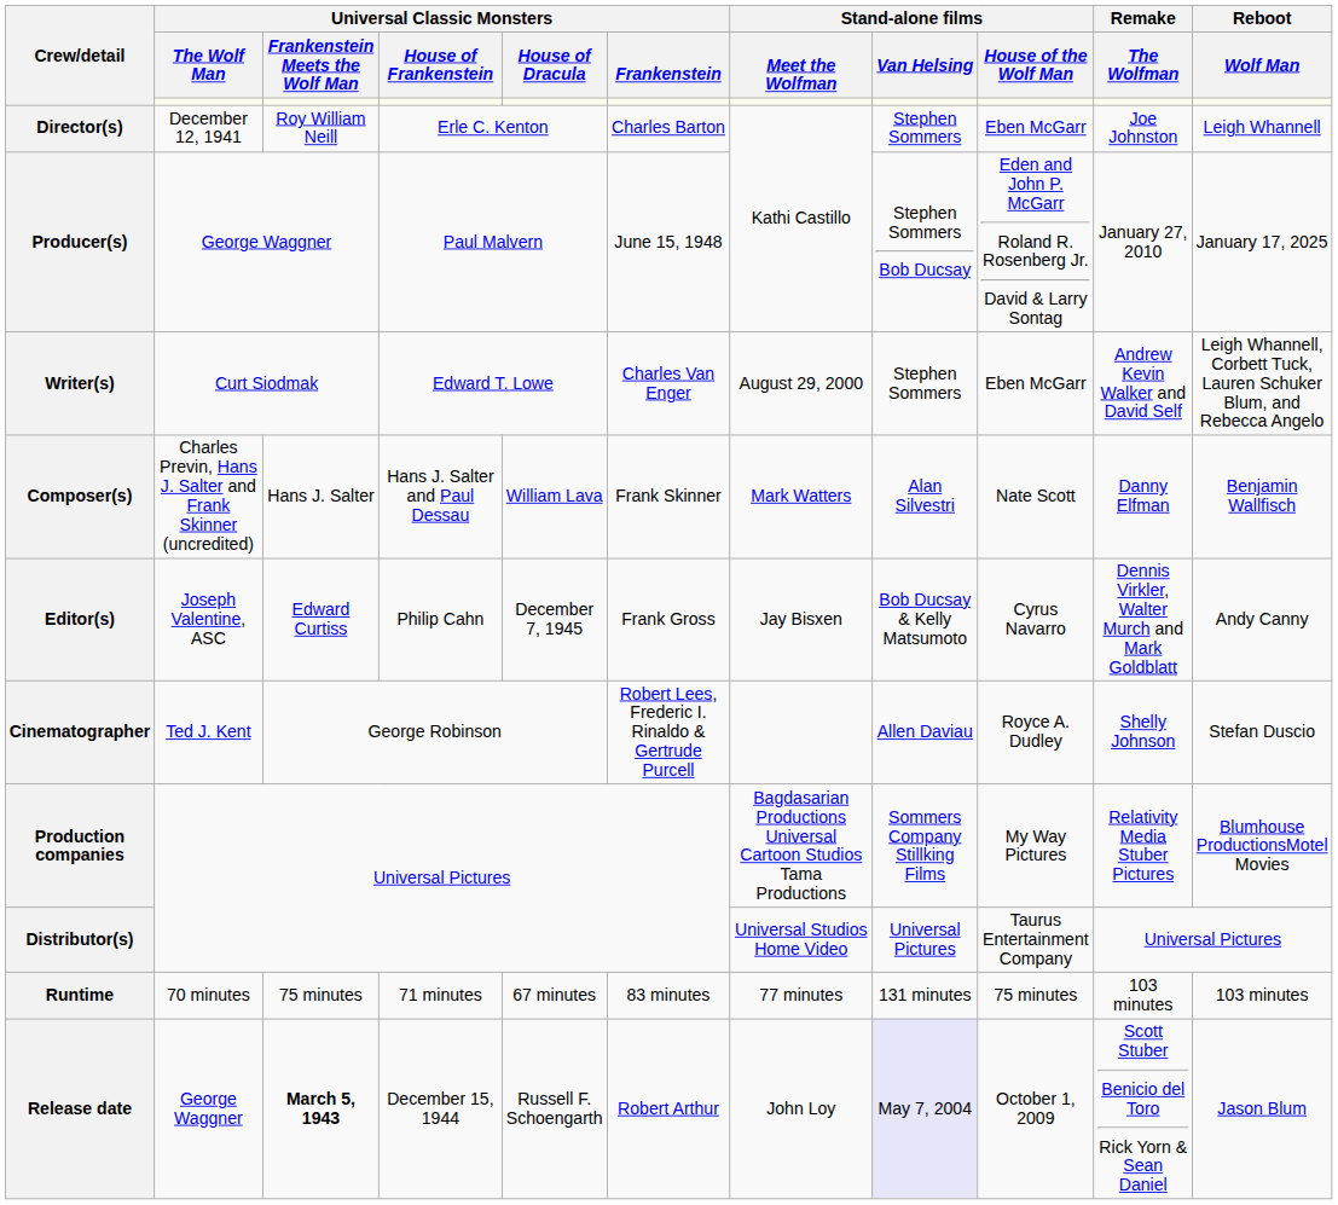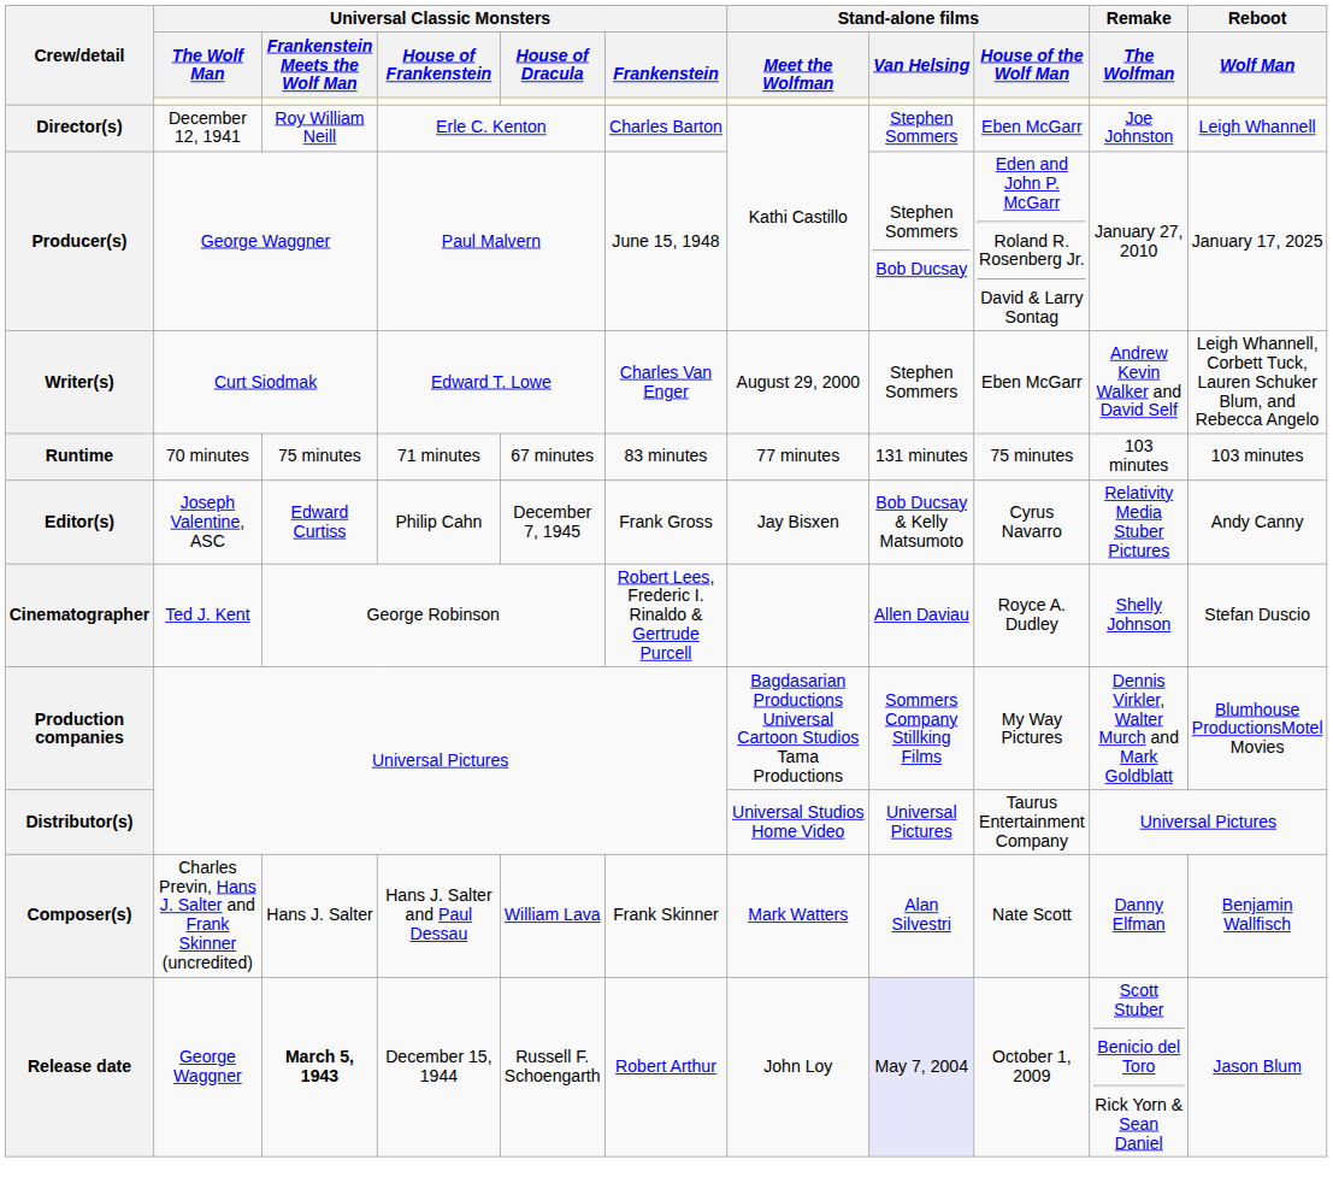rows swapped: Composer(s) <-> Runtime
Editor(s) | Remake / The Wolfman: Dennis Virkler, Walter Murch and Mark Goldblatt -> Relativity Media Stuber Pictures
Production companies | Remake / The Wolfman: Relativity Media Stuber Pictures -> Dennis Virkler, Walter Murch and Mark Goldblatt
